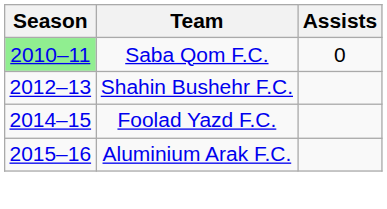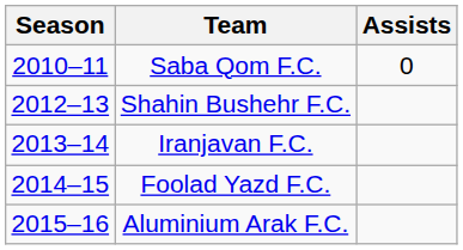Saba Qom F.C. | Season: lightgreen background -> no background
+ row: 2013–14 | Iranjavan F.C.
